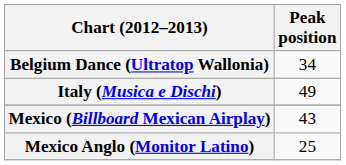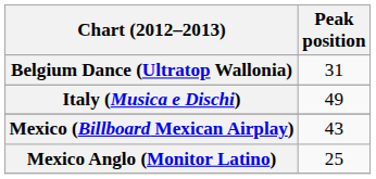Belgium Dance (Ultratop Wallonia) | Peak position: 34 -> 31
